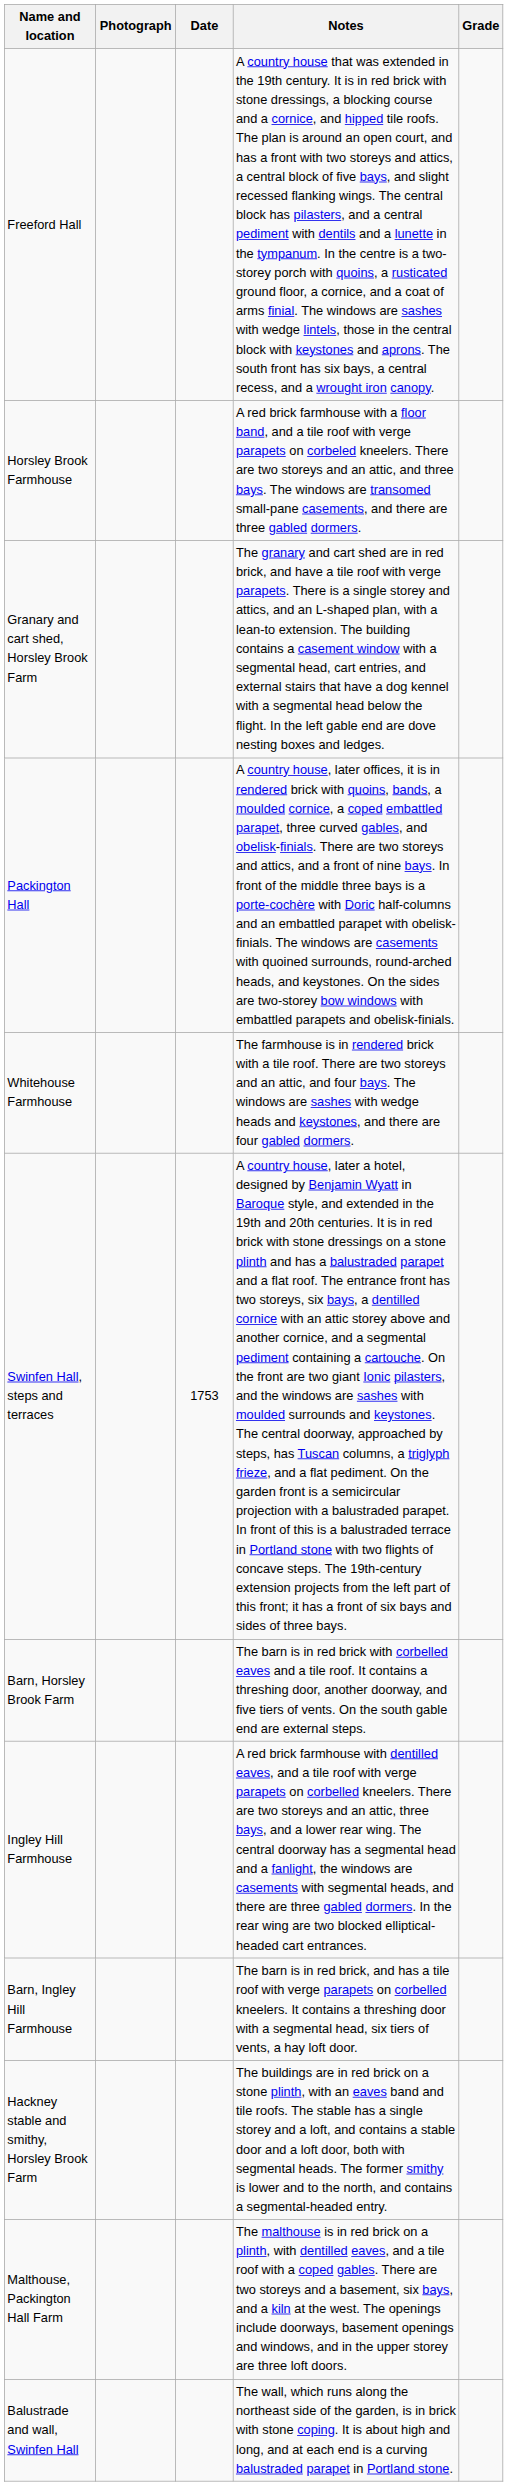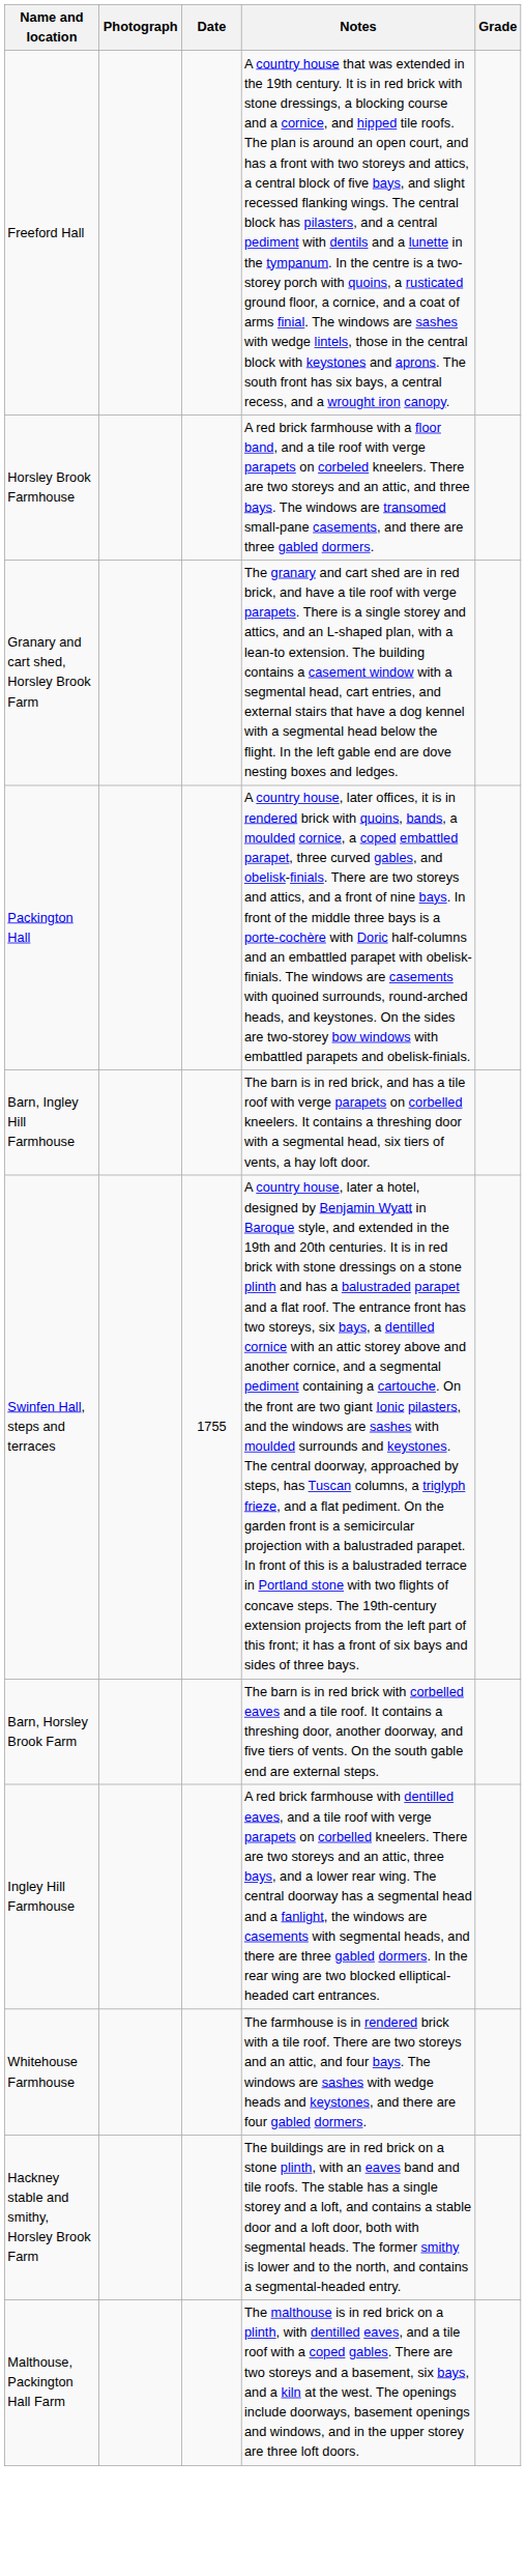rows swapped: Whitehouse Farmhouse <-> Barn, Ingley Hill Farmhouse
Swinfen Hall, steps and terraces | Date: 1753 -> 1755
- row: Balustrade and wall, Swinfen Hall | The wall, which runs along the northeast side of the garden, is in brick with stone coping. It is about high and long, and at each end is a curving balustraded parapet in Portland stone.
